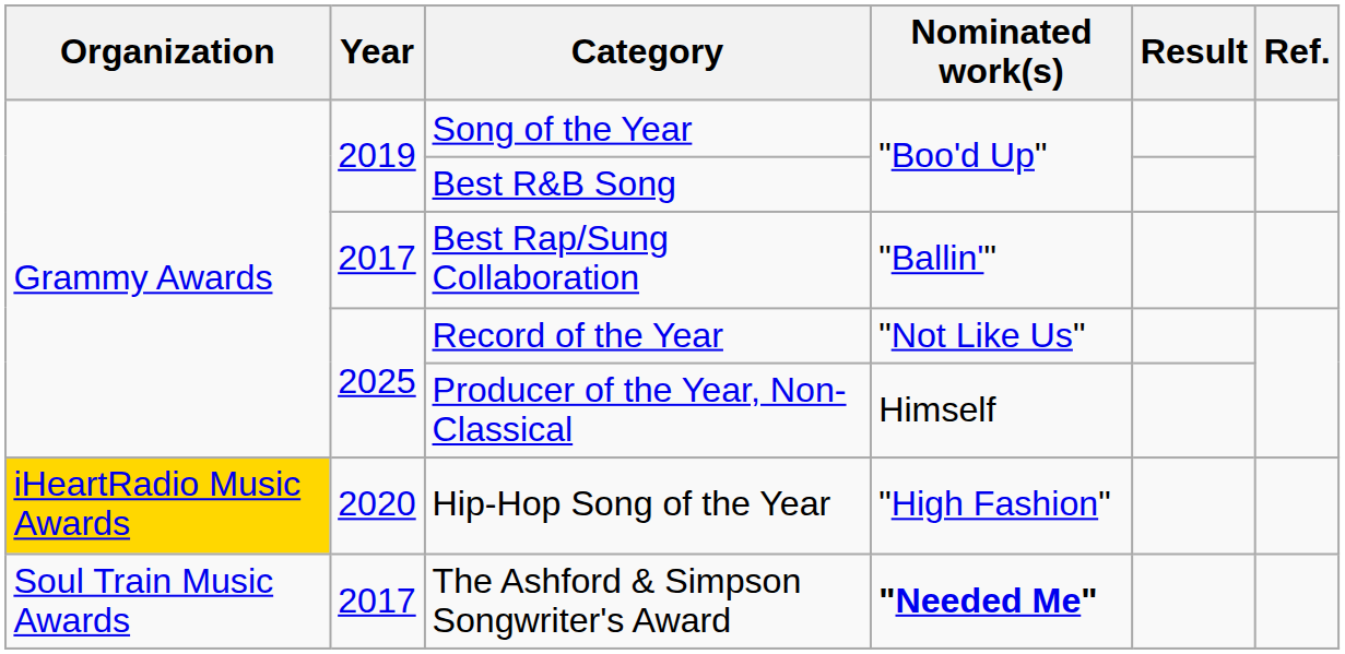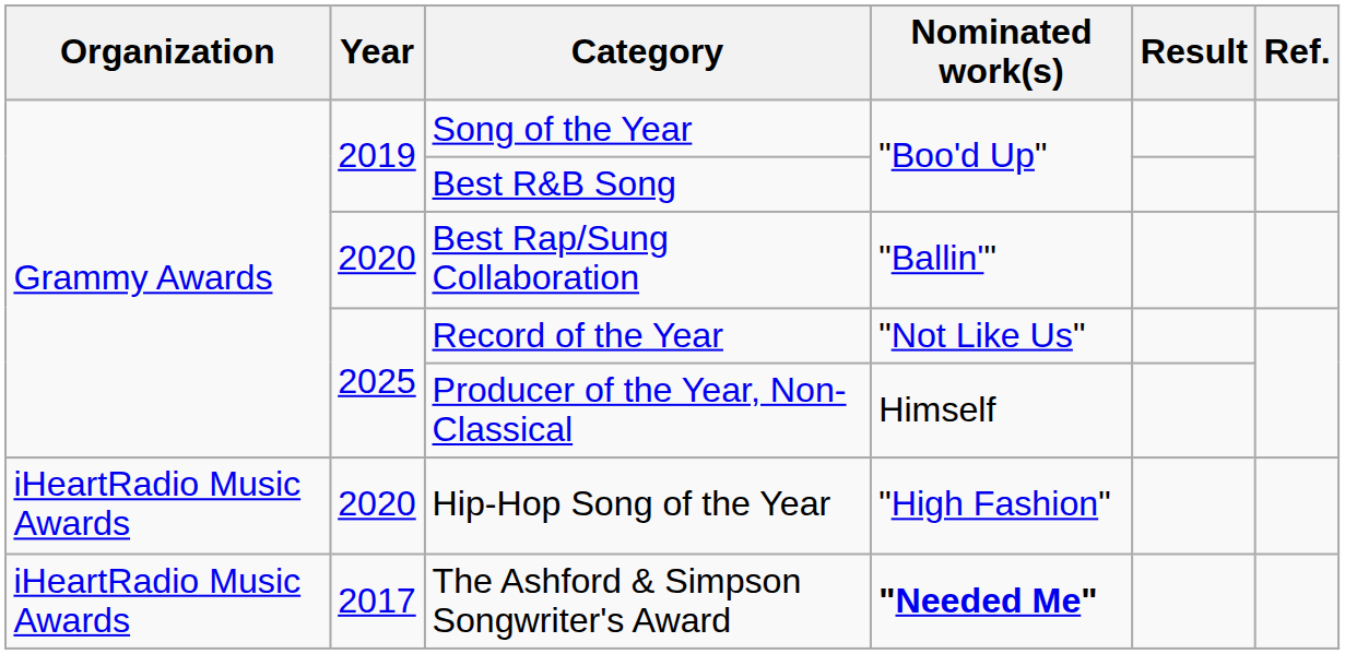Best Rap/Sung Collaboration | Year: 2017 -> 2020
Hip-Hop Song of the Year | Organization: gold background -> no background
The Ashford & Simpson Songwriter's Award | Organization: Soul Train Music Awards -> iHeartRadio Music Awards
